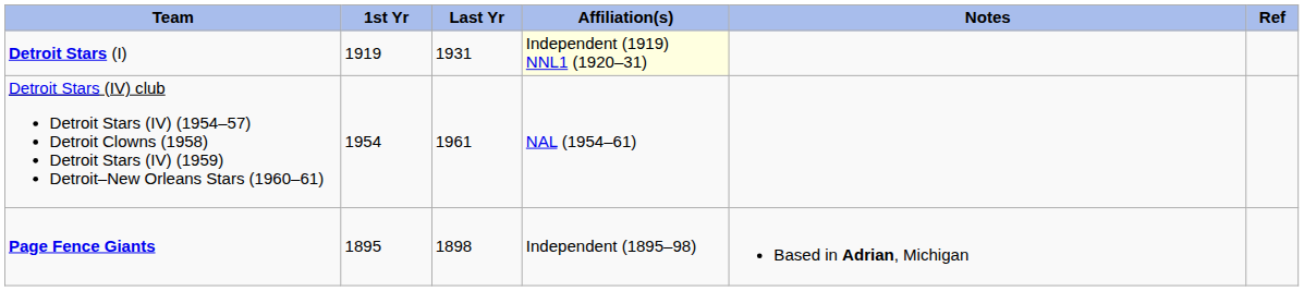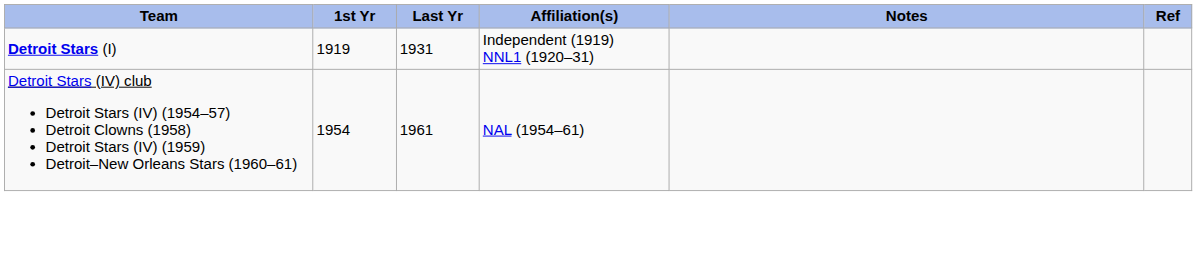Detroit Stars (I) | Affiliation(s): lightyellow background -> no background
- row: Page Fence Giants | 1895 | 1898 | Independent (1895–98) | Based in Adrian, Michigan
